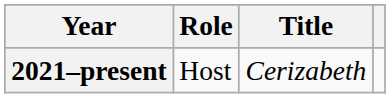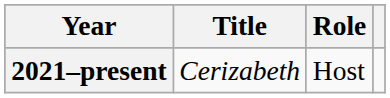columns swapped: Title <-> Role
